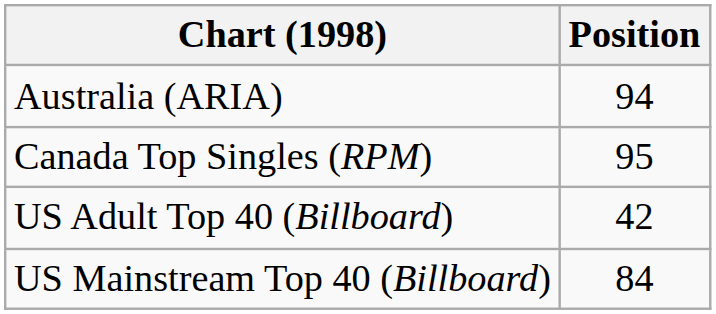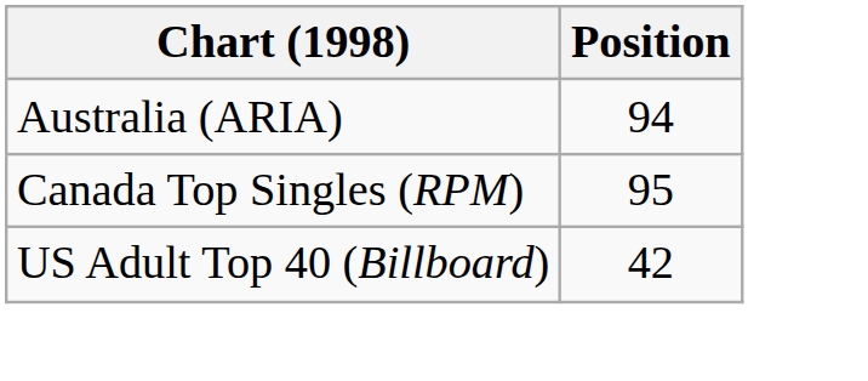- row: US Mainstream Top 40 (Billboard) | 84
